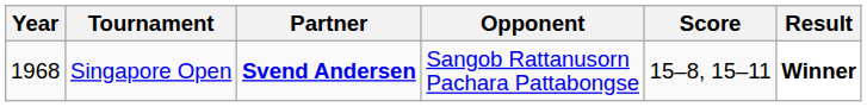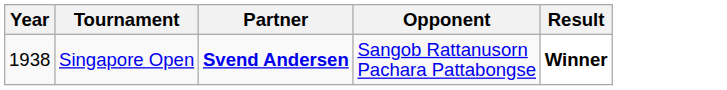- column: Score | 15–8, 15–11
Singapore Open | Year: 1968 -> 1938
